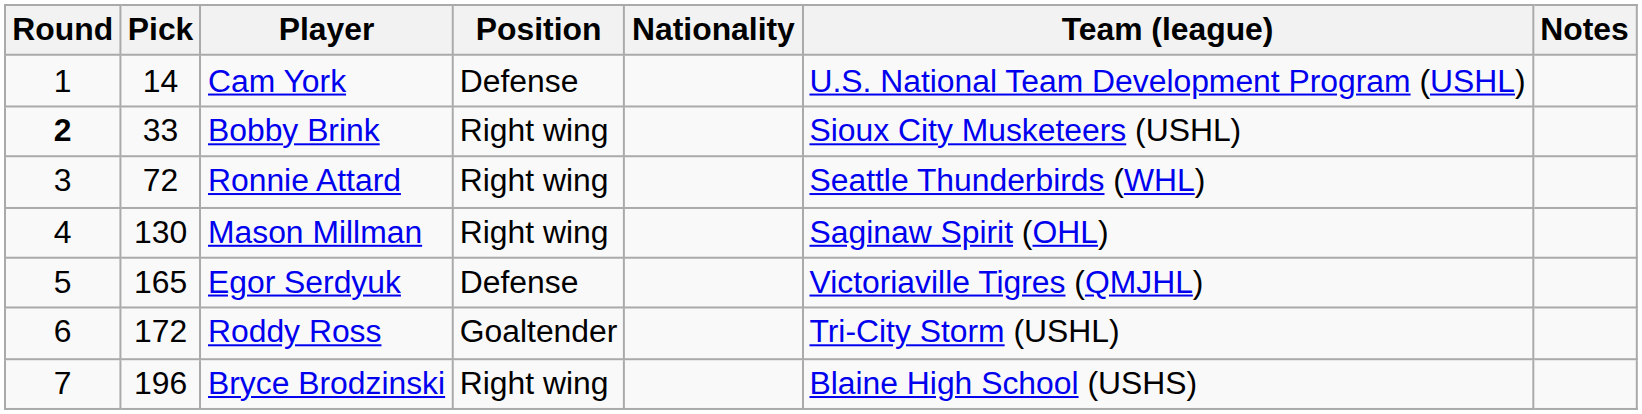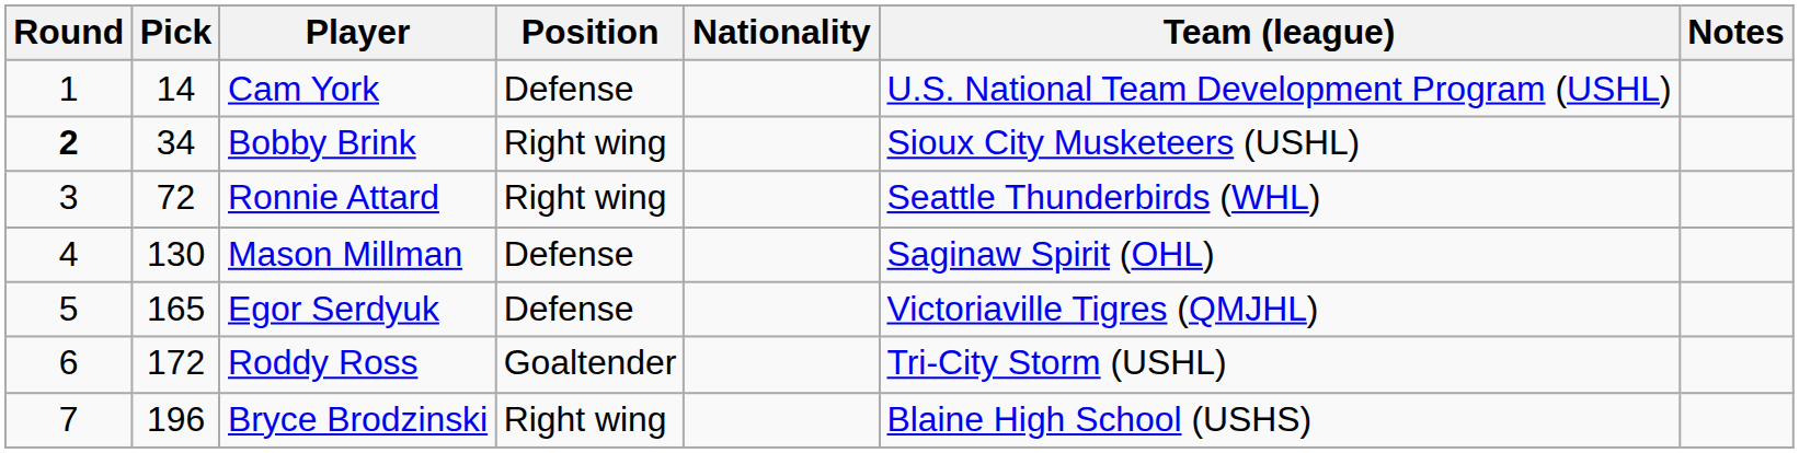Bobby Brink | Pick: 33 -> 34
Mason Millman | Position: Right wing -> Defense
